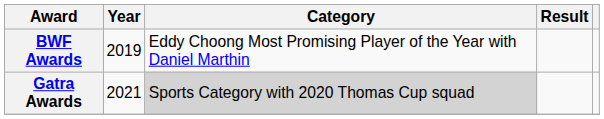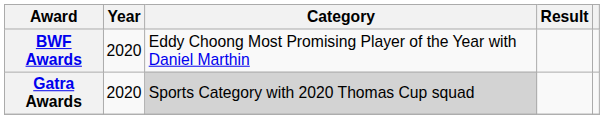BWF Awards | Year: 2019 -> 2020
Gatra Awards | Year: 2021 -> 2020
